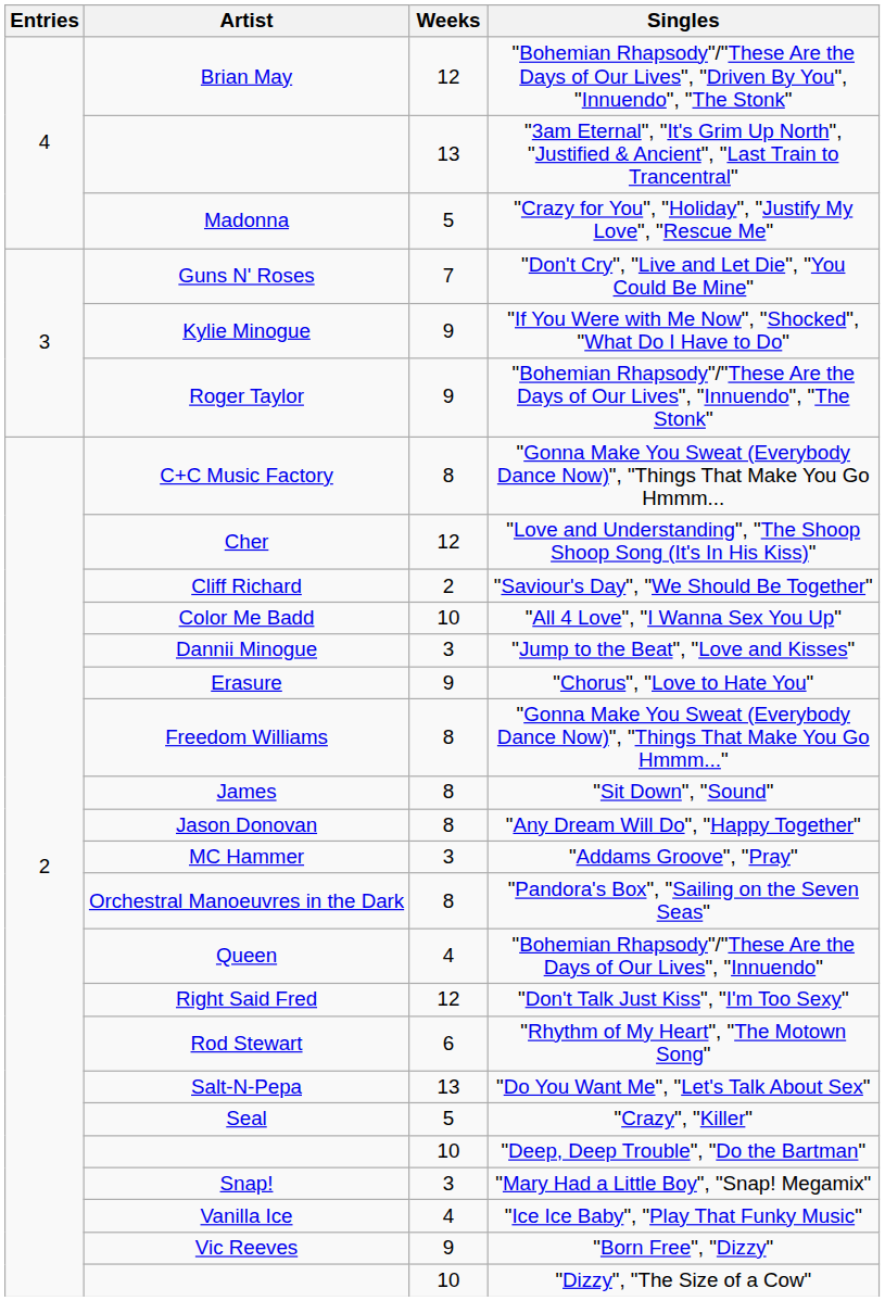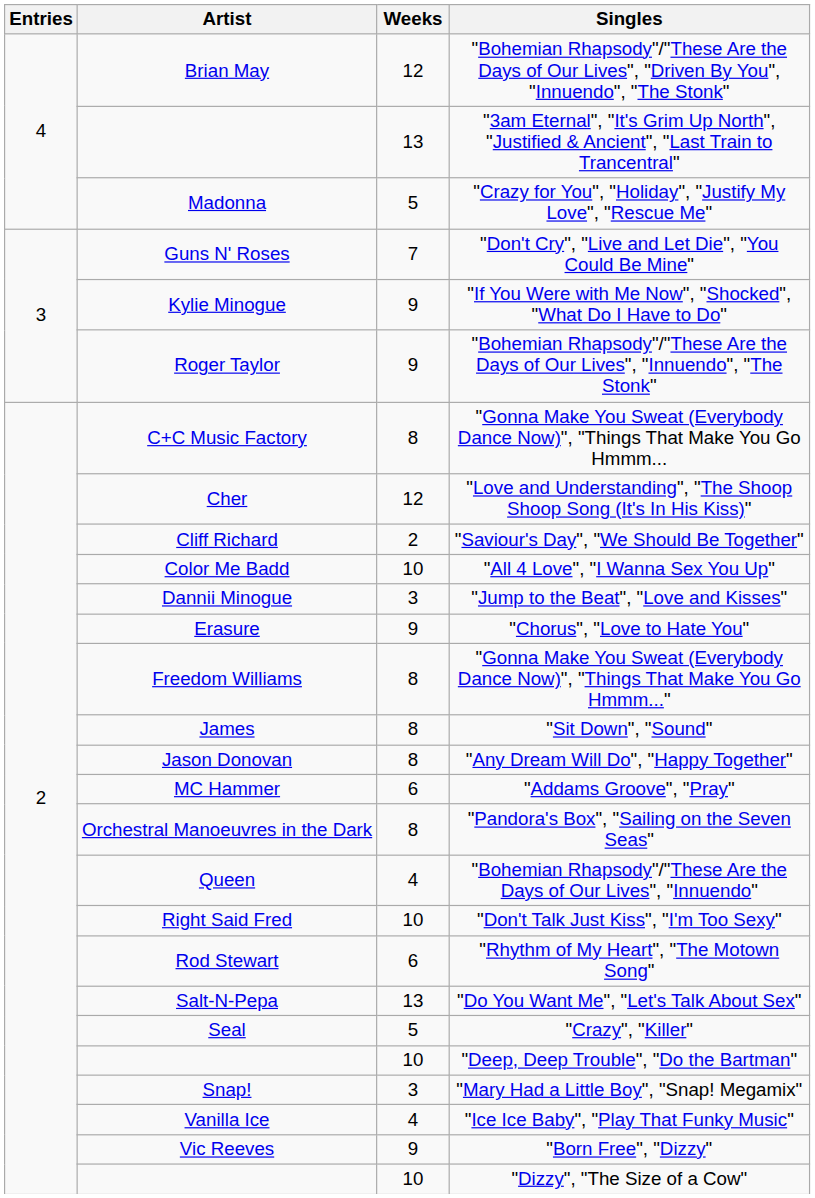"Addams Groove", "Pray" | Weeks: 3 -> 6
"Don't Talk Just Kiss", "I'm Too Sexy" | Weeks: 12 -> 10
